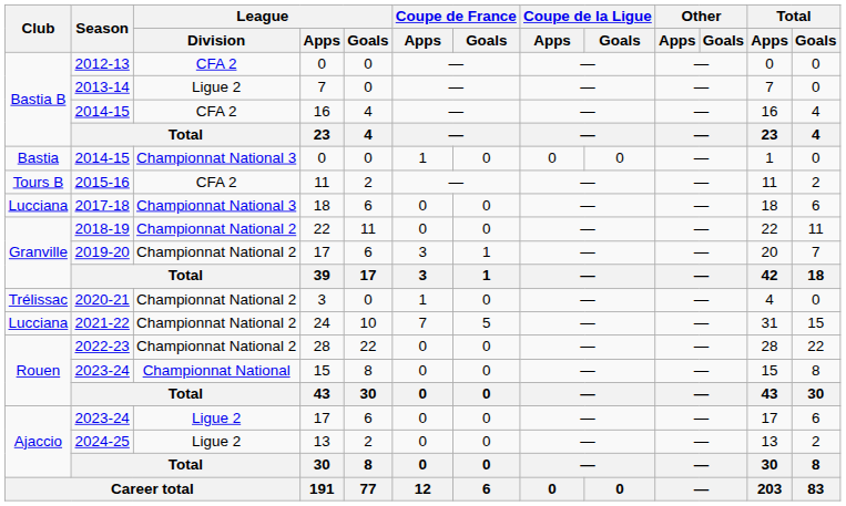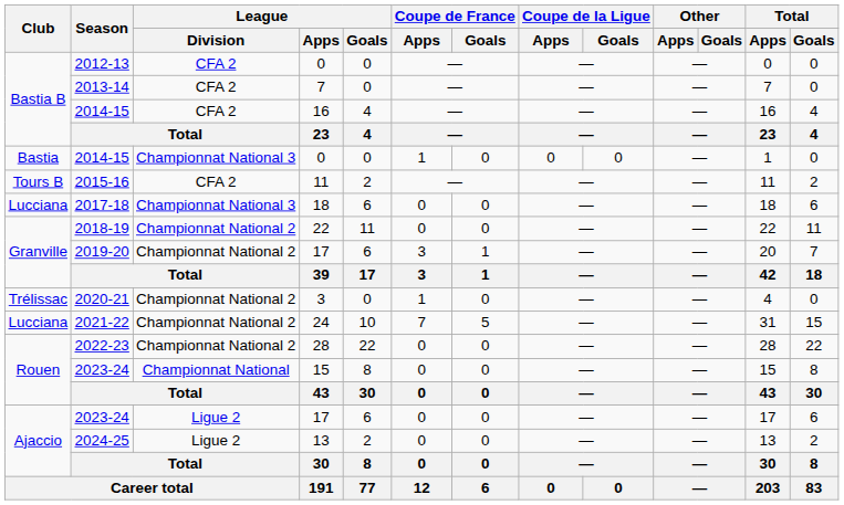2013-14 | League / Division: Ligue 2 -> CFA 2
